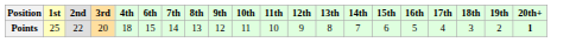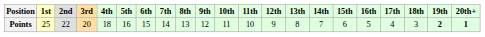+ column: 5th | 16
Points | 19th: normal -> bold
